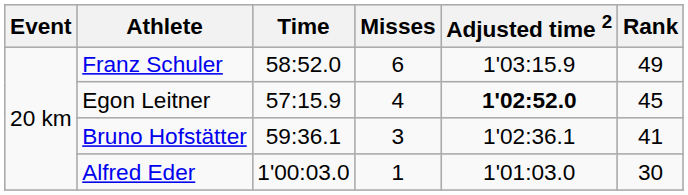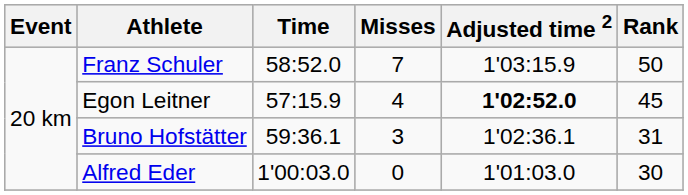Franz Schuler | Misses: 6 -> 7
Franz Schuler | Rank: 49 -> 50
Bruno Hofstätter | Rank: 41 -> 31
Alfred Eder | Misses: 1 -> 0
